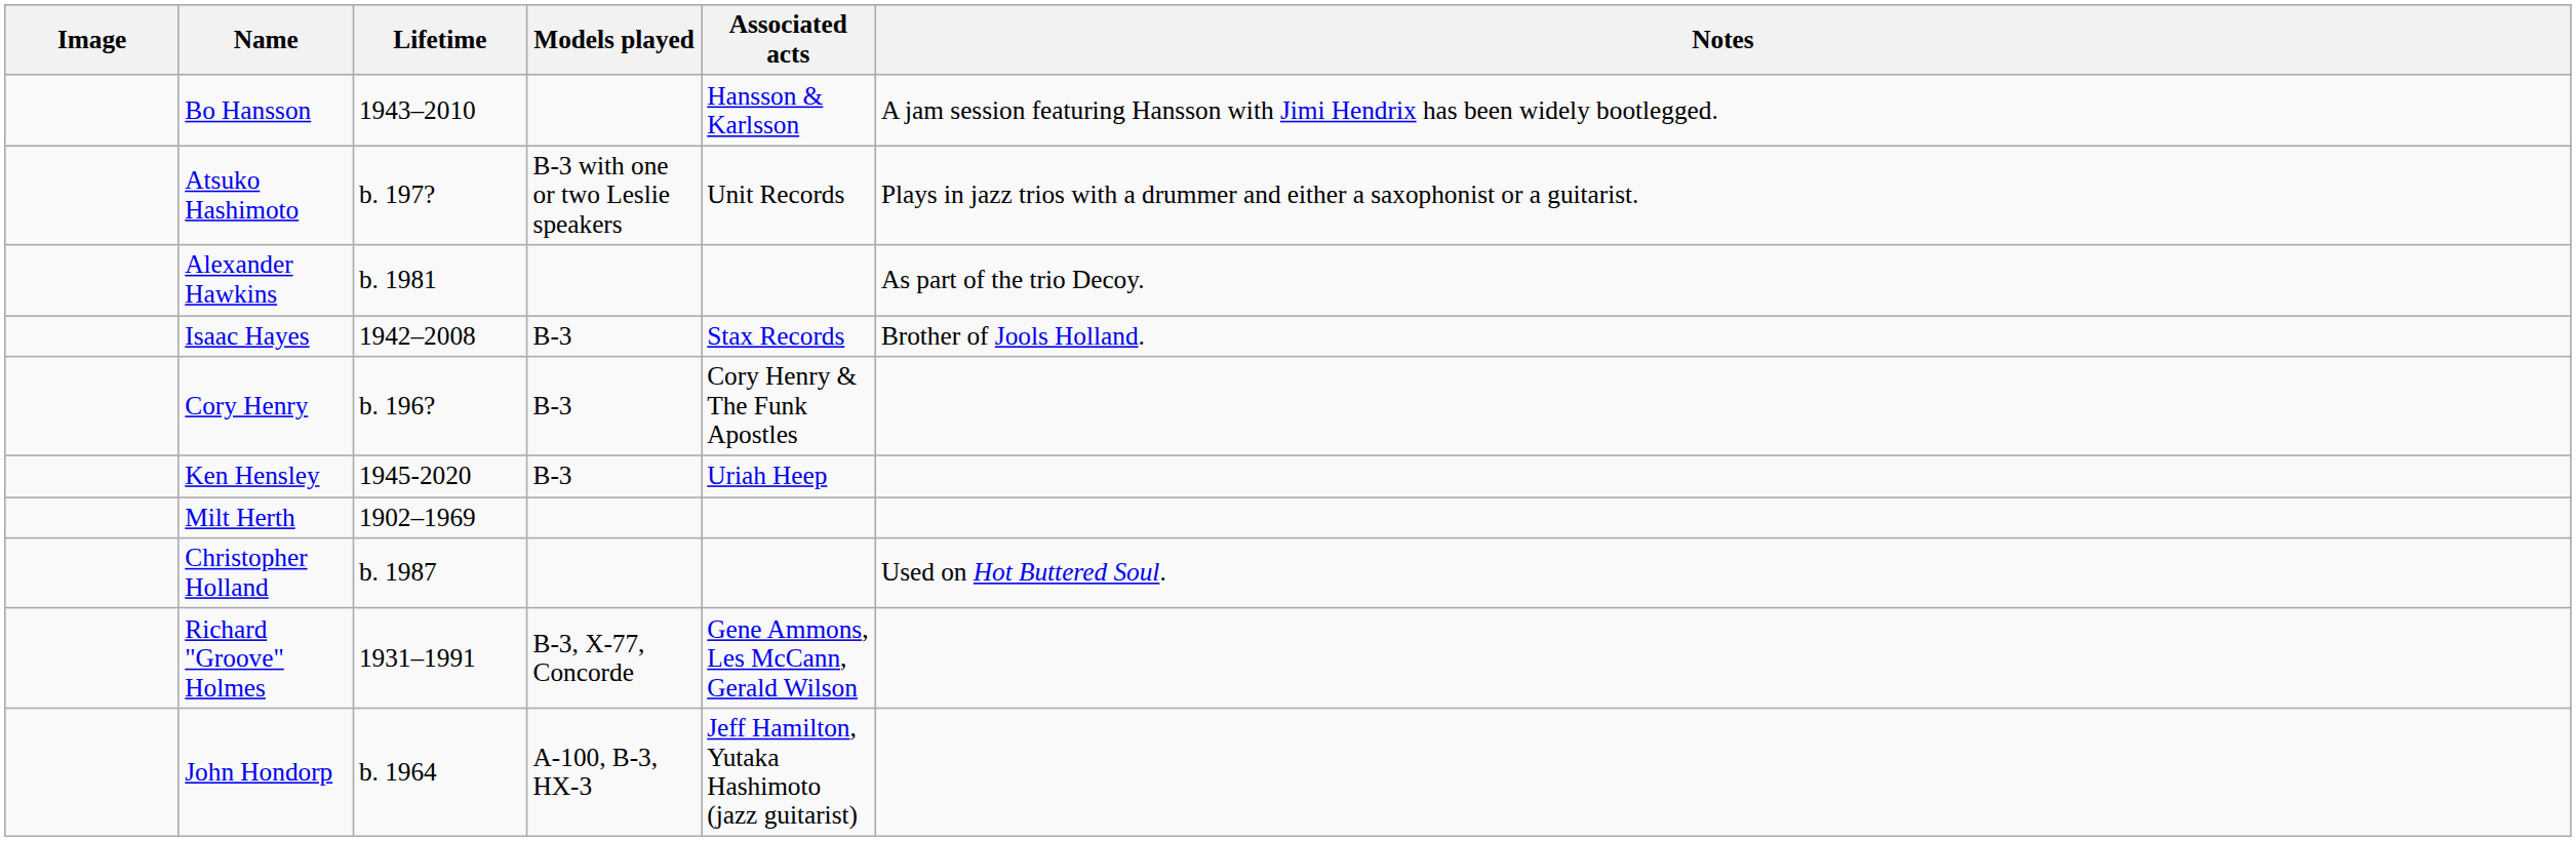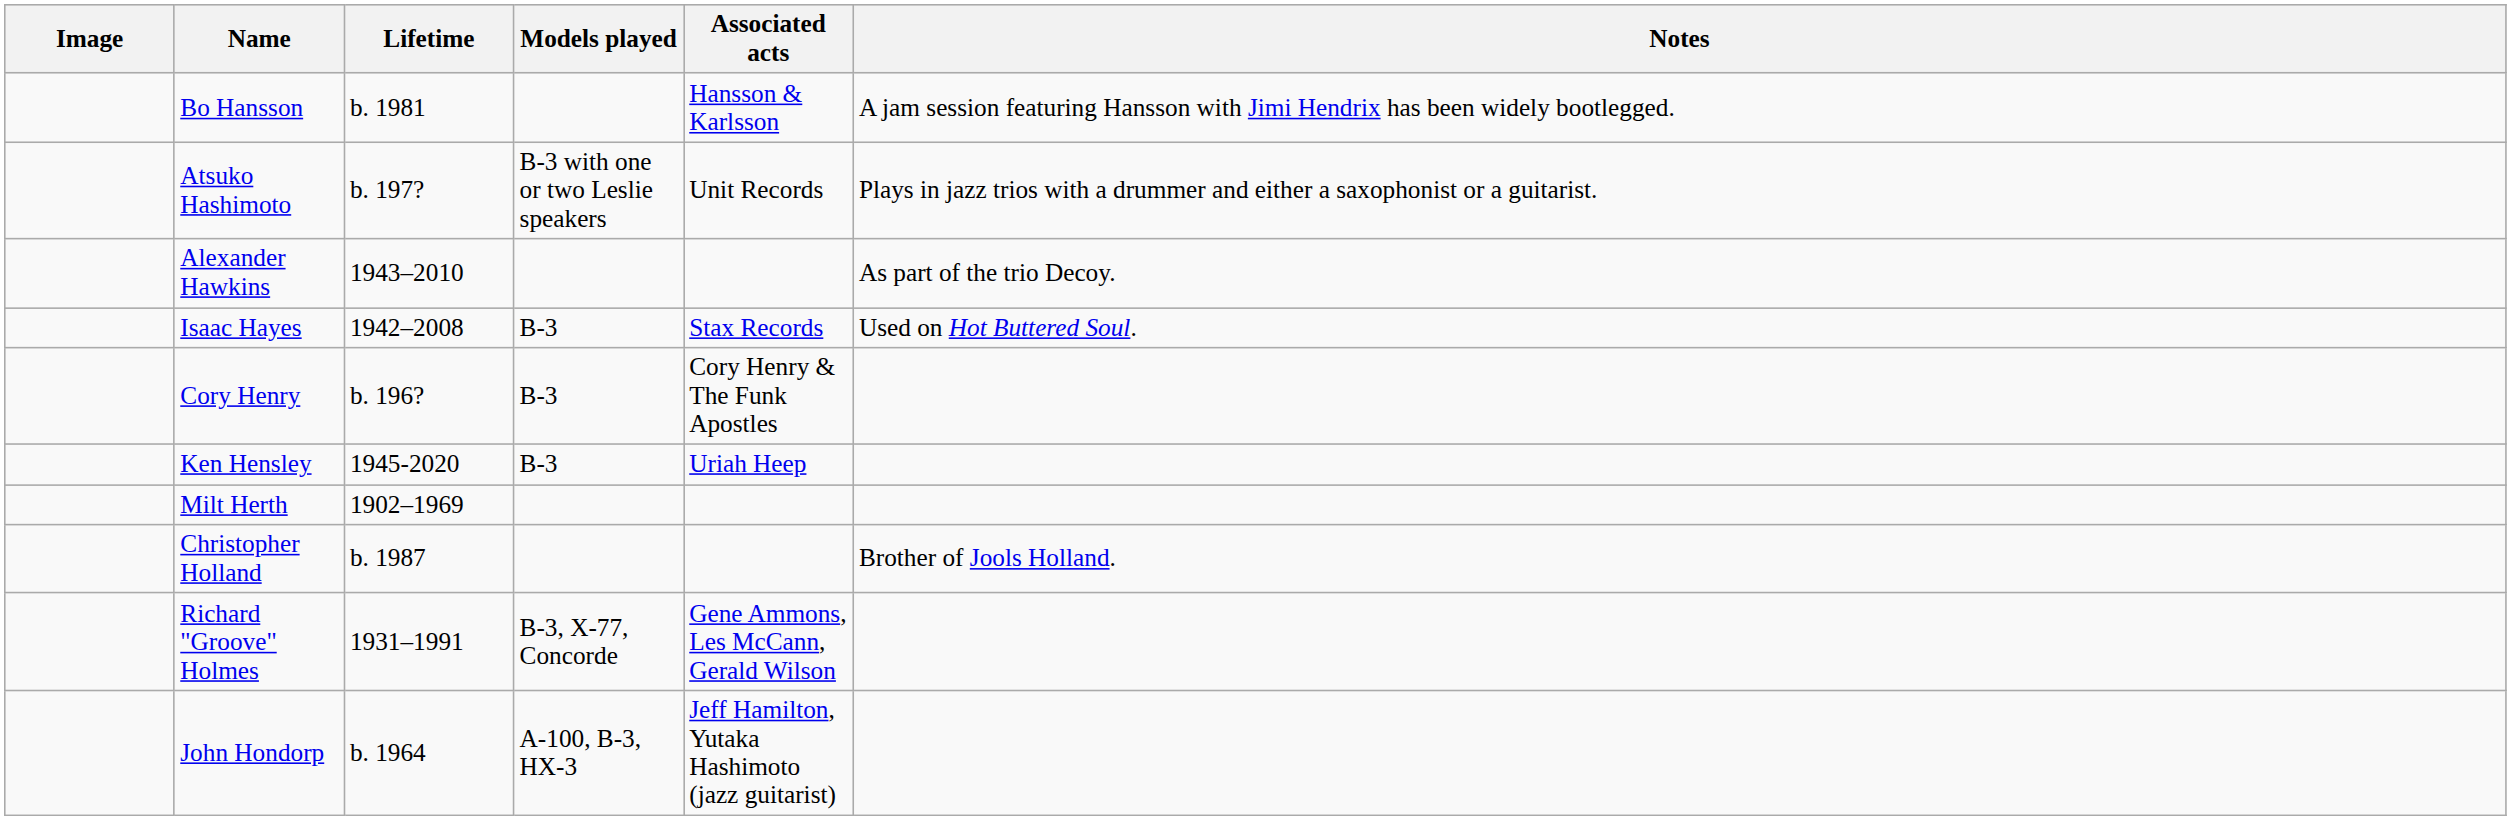Bo Hansson | Lifetime: 1943–2010 -> b. 1981
Alexander Hawkins | Lifetime: b. 1981 -> 1943–2010
Isaac Hayes | Notes: Brother of Jools Holland. -> Used on Hot Buttered Soul.
Christopher Holland | Notes: Used on Hot Buttered Soul. -> Brother of Jools Holland.
